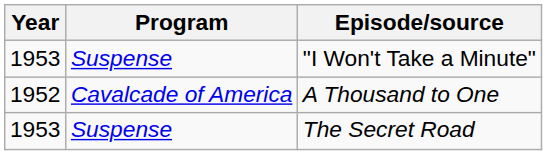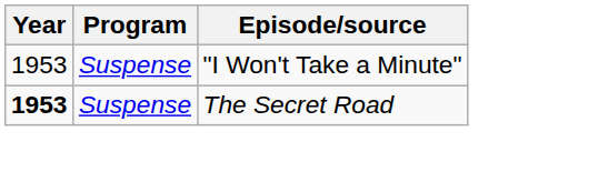- row: 1952 | Cavalcade of America | A Thousand to One
The Secret Road | Year: normal -> bold
